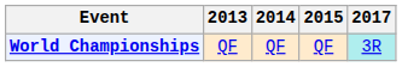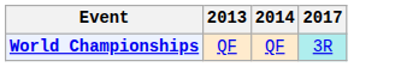- column: 2015 | QF
